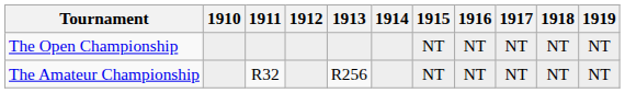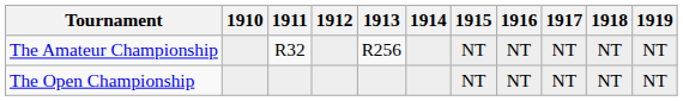rows swapped: The Open Championship <-> The Amateur Championship
